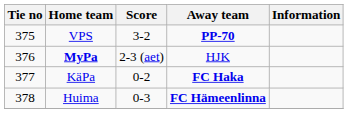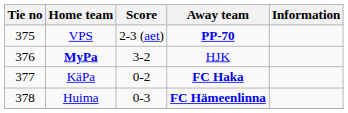VPS | Score: 3-2 -> 2-3 (aet)
MyPa | Score: 2-3 (aet) -> 3-2
